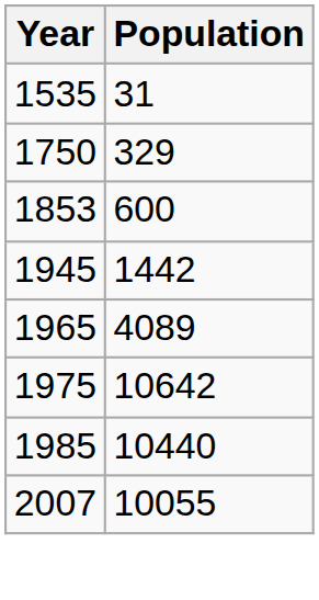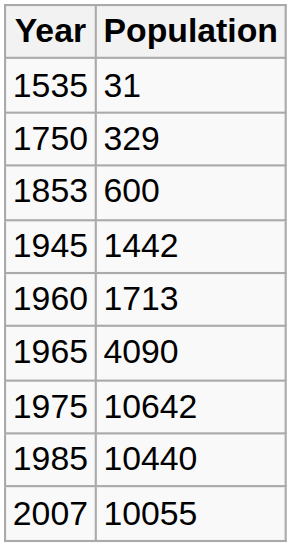+ row: 1960 | 1713
1965 | Population: 4089 -> 4090
